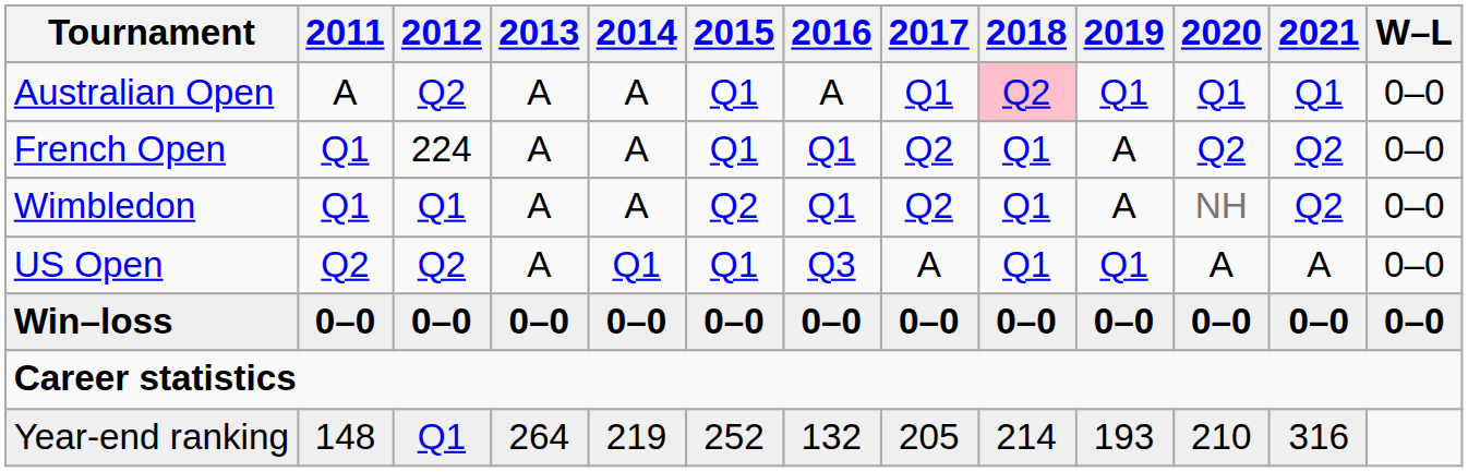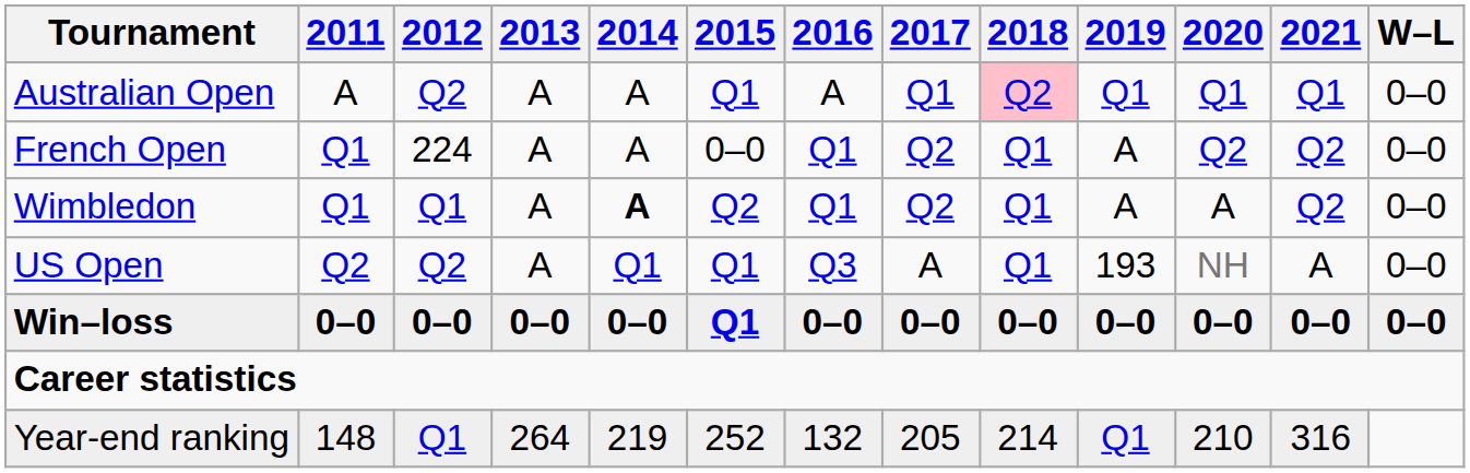French Open | 2015: Q1 -> 0–0
Wimbledon | 2014: normal -> bold
Wimbledon | 2020: NH -> A
US Open | 2019: Q1 -> 193
US Open | 2020: A -> NH
Win–loss | 2015: 0–0 -> Q1
Year-end ranking | 2019: 193 -> Q1
